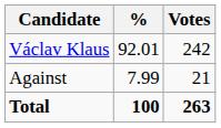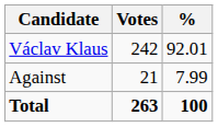columns swapped: Votes <-> %
